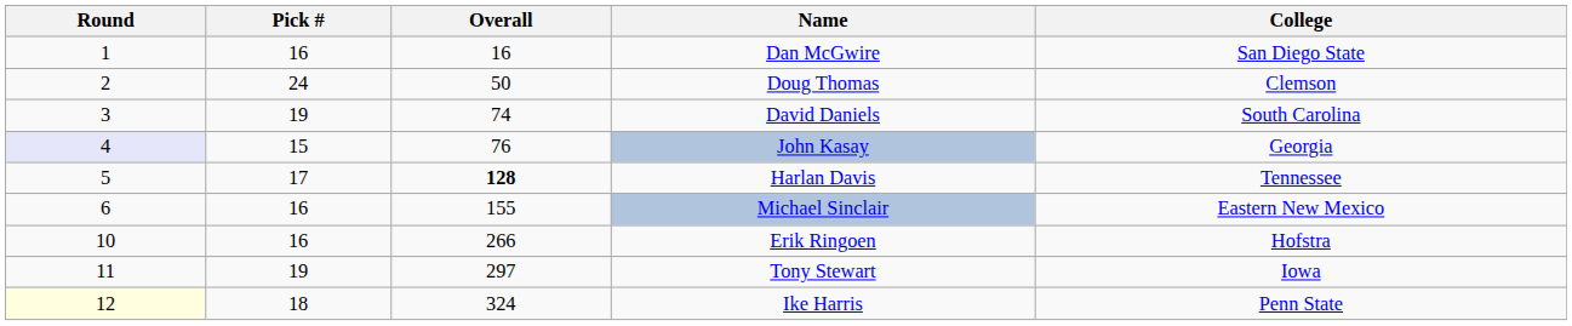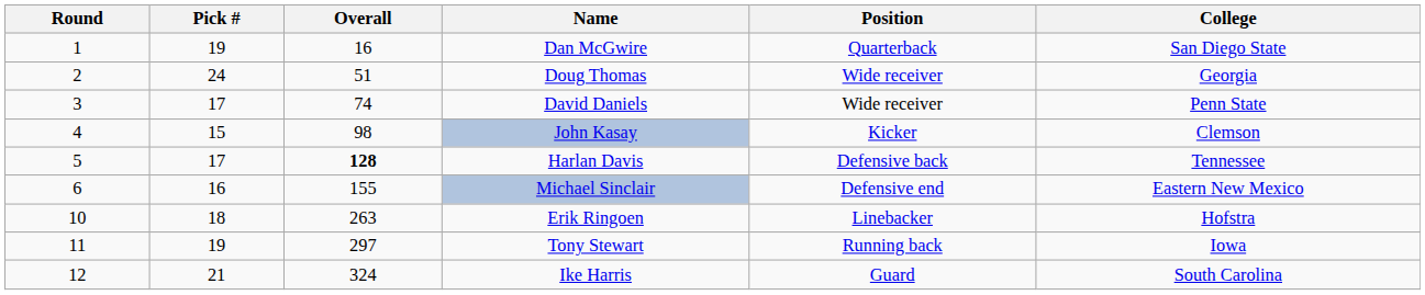+ column: Position | Quarterback | Wide receiver | Wide receiver | Kicker | Defensive back | Defensive end | Linebacker | Running back | Guard
Dan McGwire | Pick #: 16 -> 19
Doug Thomas | Overall: 50 -> 51
Doug Thomas | College: Clemson -> Georgia
David Daniels | Pick #: 19 -> 17
David Daniels | College: South Carolina -> Penn State
John Kasay | Round: lavender background -> no background
John Kasay | Overall: 76 -> 98
John Kasay | College: Georgia -> Clemson
Erik Ringoen | Pick #: 16 -> 18
Erik Ringoen | Overall: 266 -> 263
Ike Harris | Round: lightyellow background -> no background
Ike Harris | Pick #: 18 -> 21
Ike Harris | College: Penn State -> South Carolina
